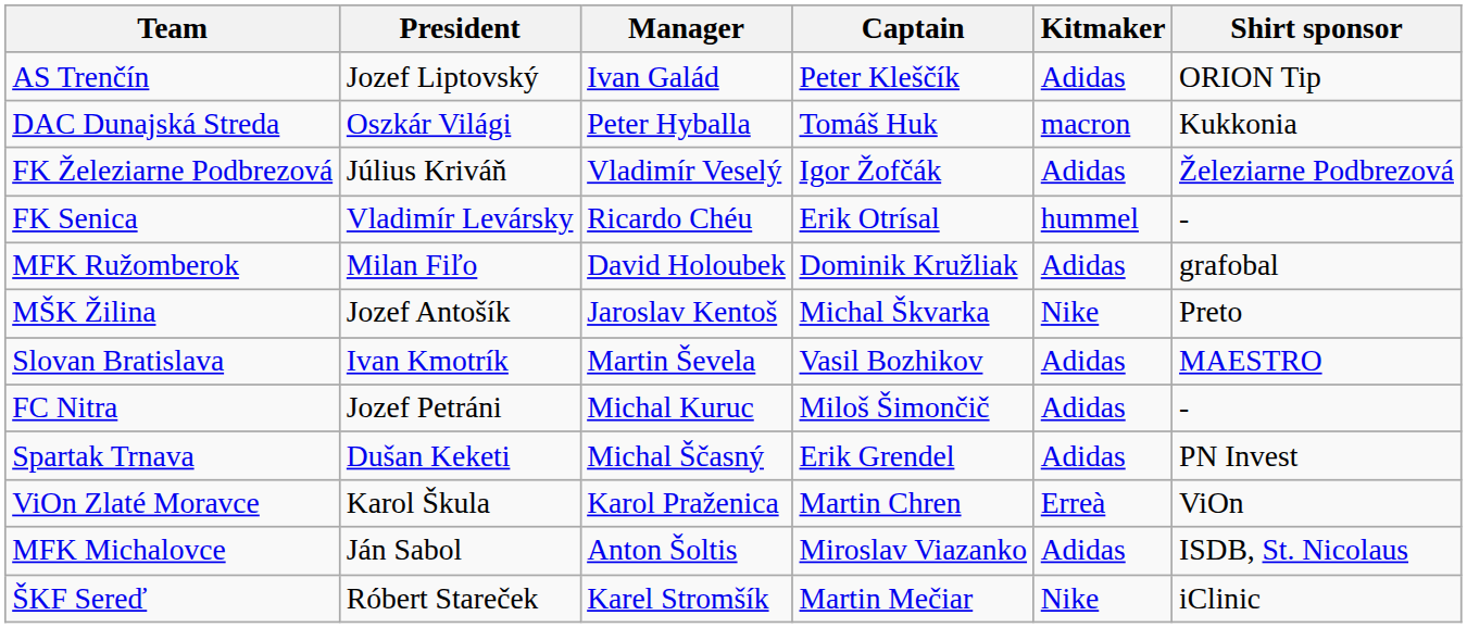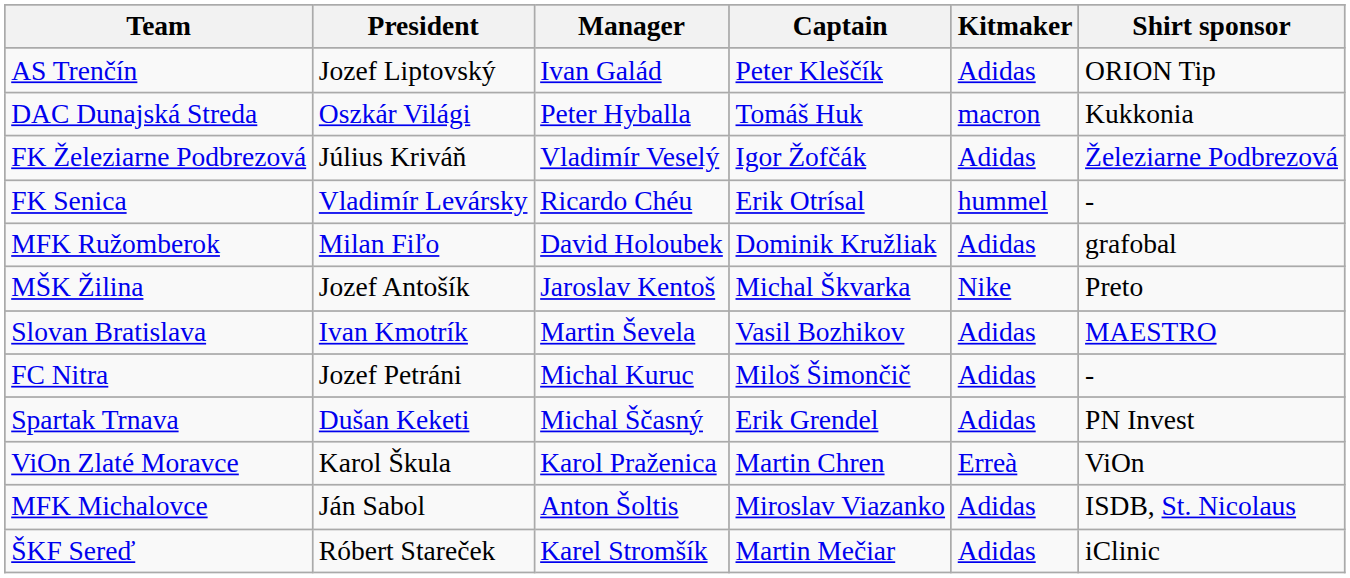ŠKF Sereď | Kitmaker: Nike -> Adidas
